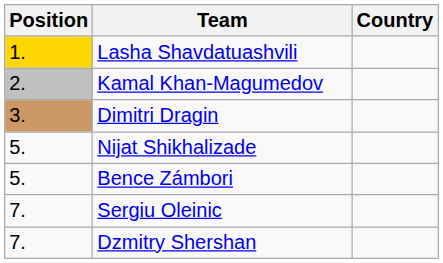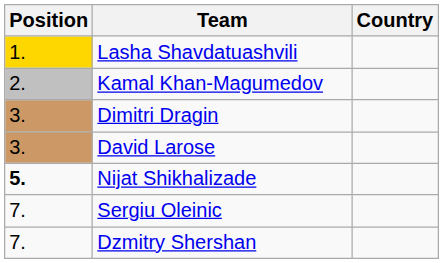+ row: 3. | David Larose
Nijat Shikhalizade | Position: normal -> bold
- row: 5. | Bence Zámbori
